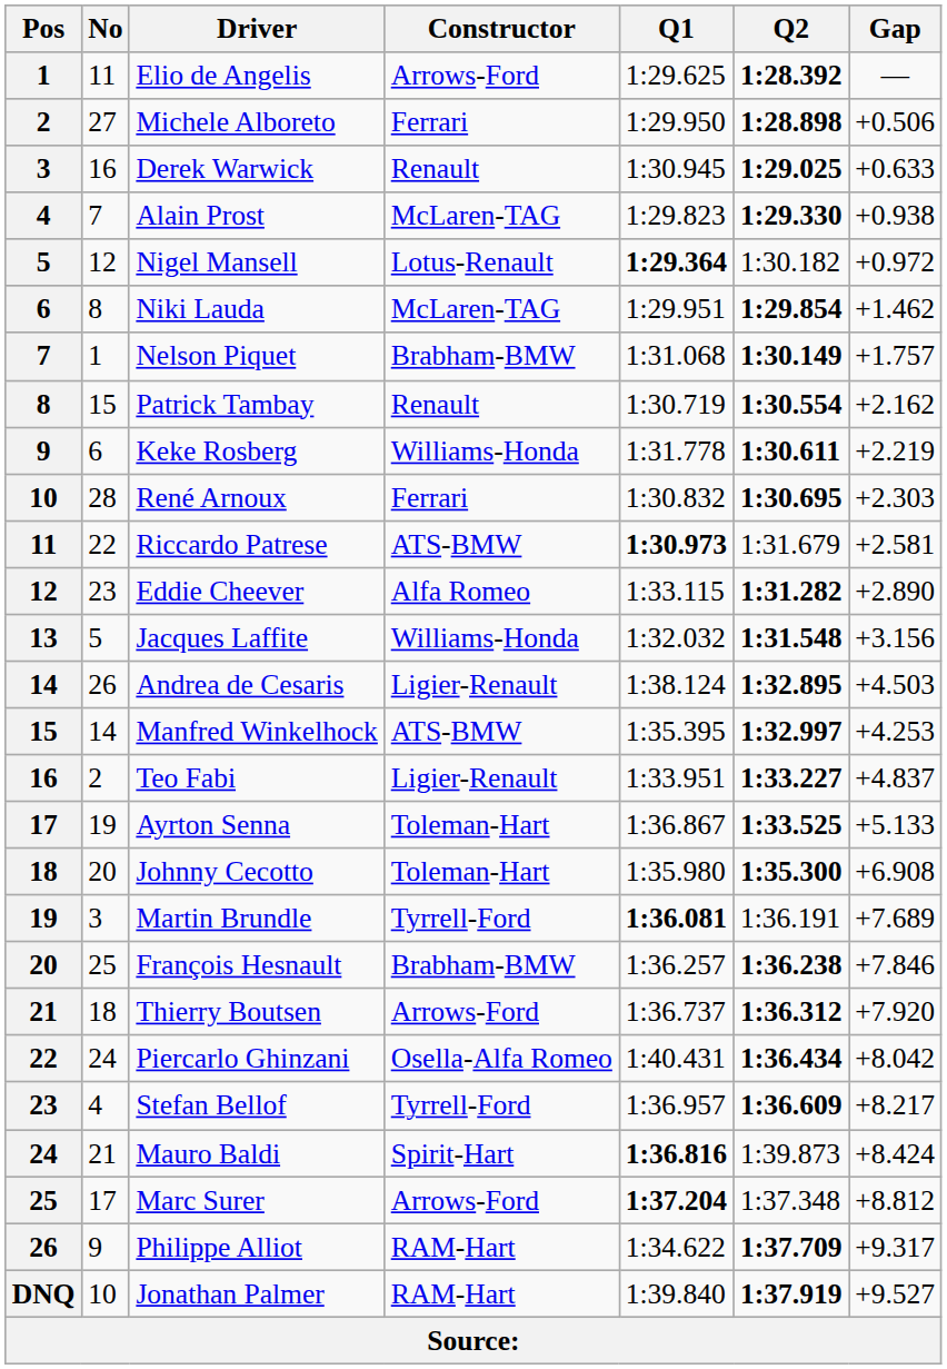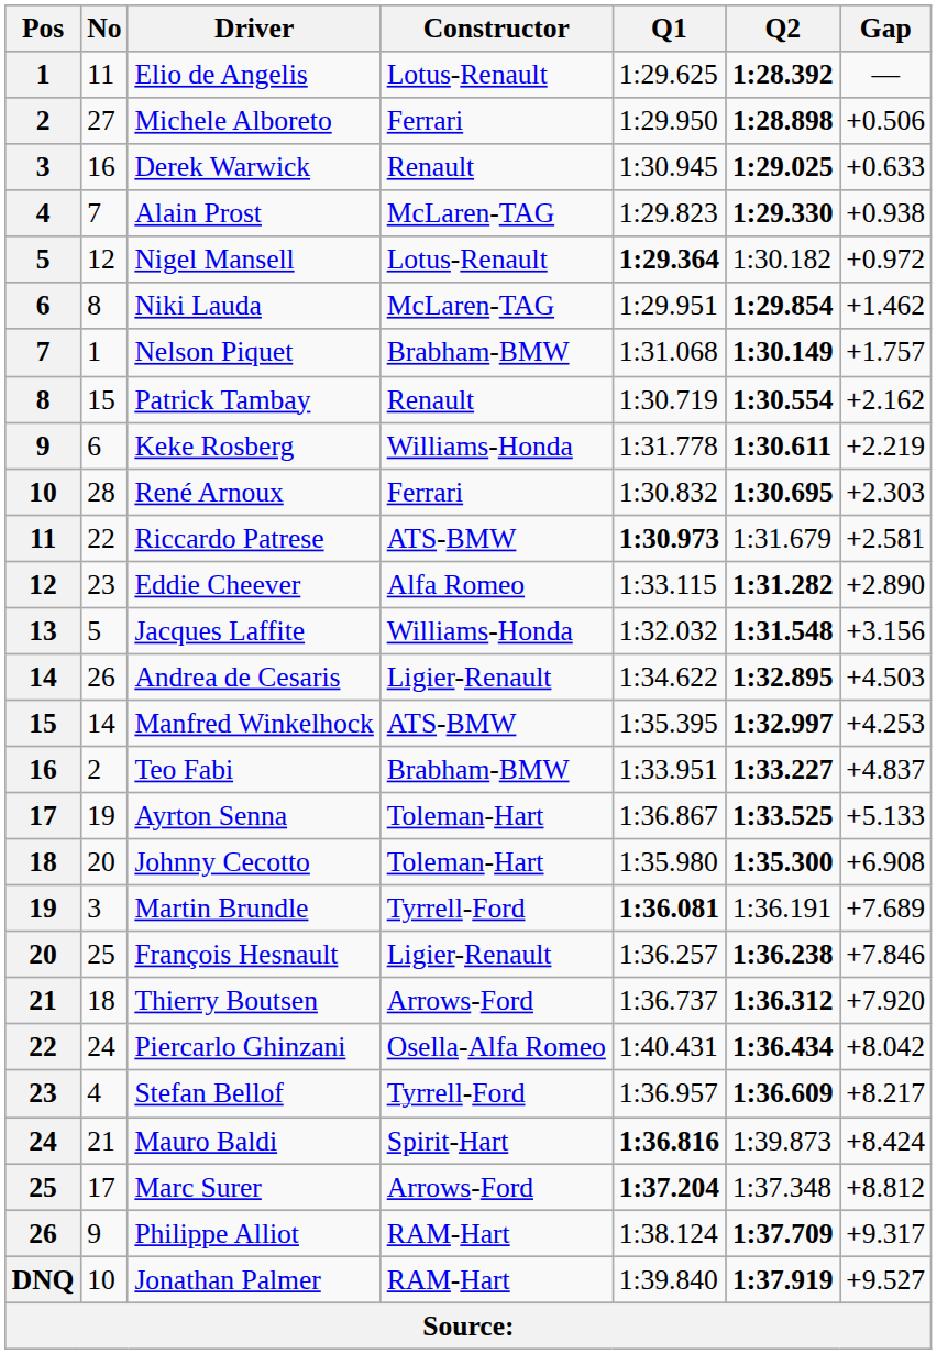Elio de Angelis | Constructor: Arrows-Ford -> Lotus-Renault
Andrea de Cesaris | Q1: 1:38.124 -> 1:34.622
Teo Fabi | Constructor: Ligier-Renault -> Brabham-BMW
François Hesnault | Constructor: Brabham-BMW -> Ligier-Renault
Philippe Alliot | Q1: 1:34.622 -> 1:38.124
